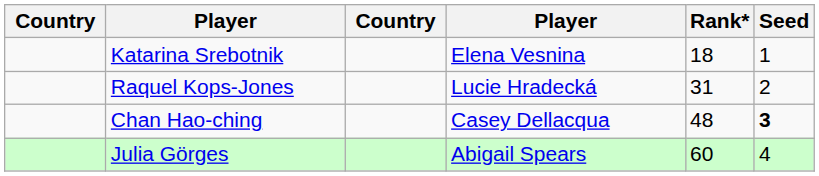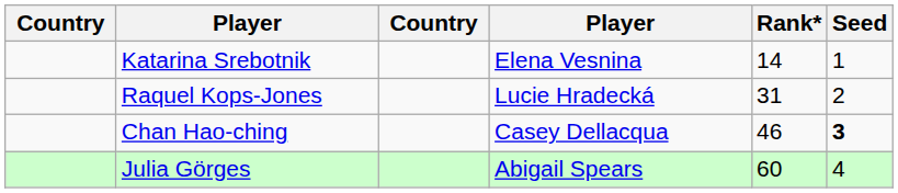Katarina Srebotnik | Rank*: 18 -> 14
Chan Hao-ching | Rank*: 48 -> 46
